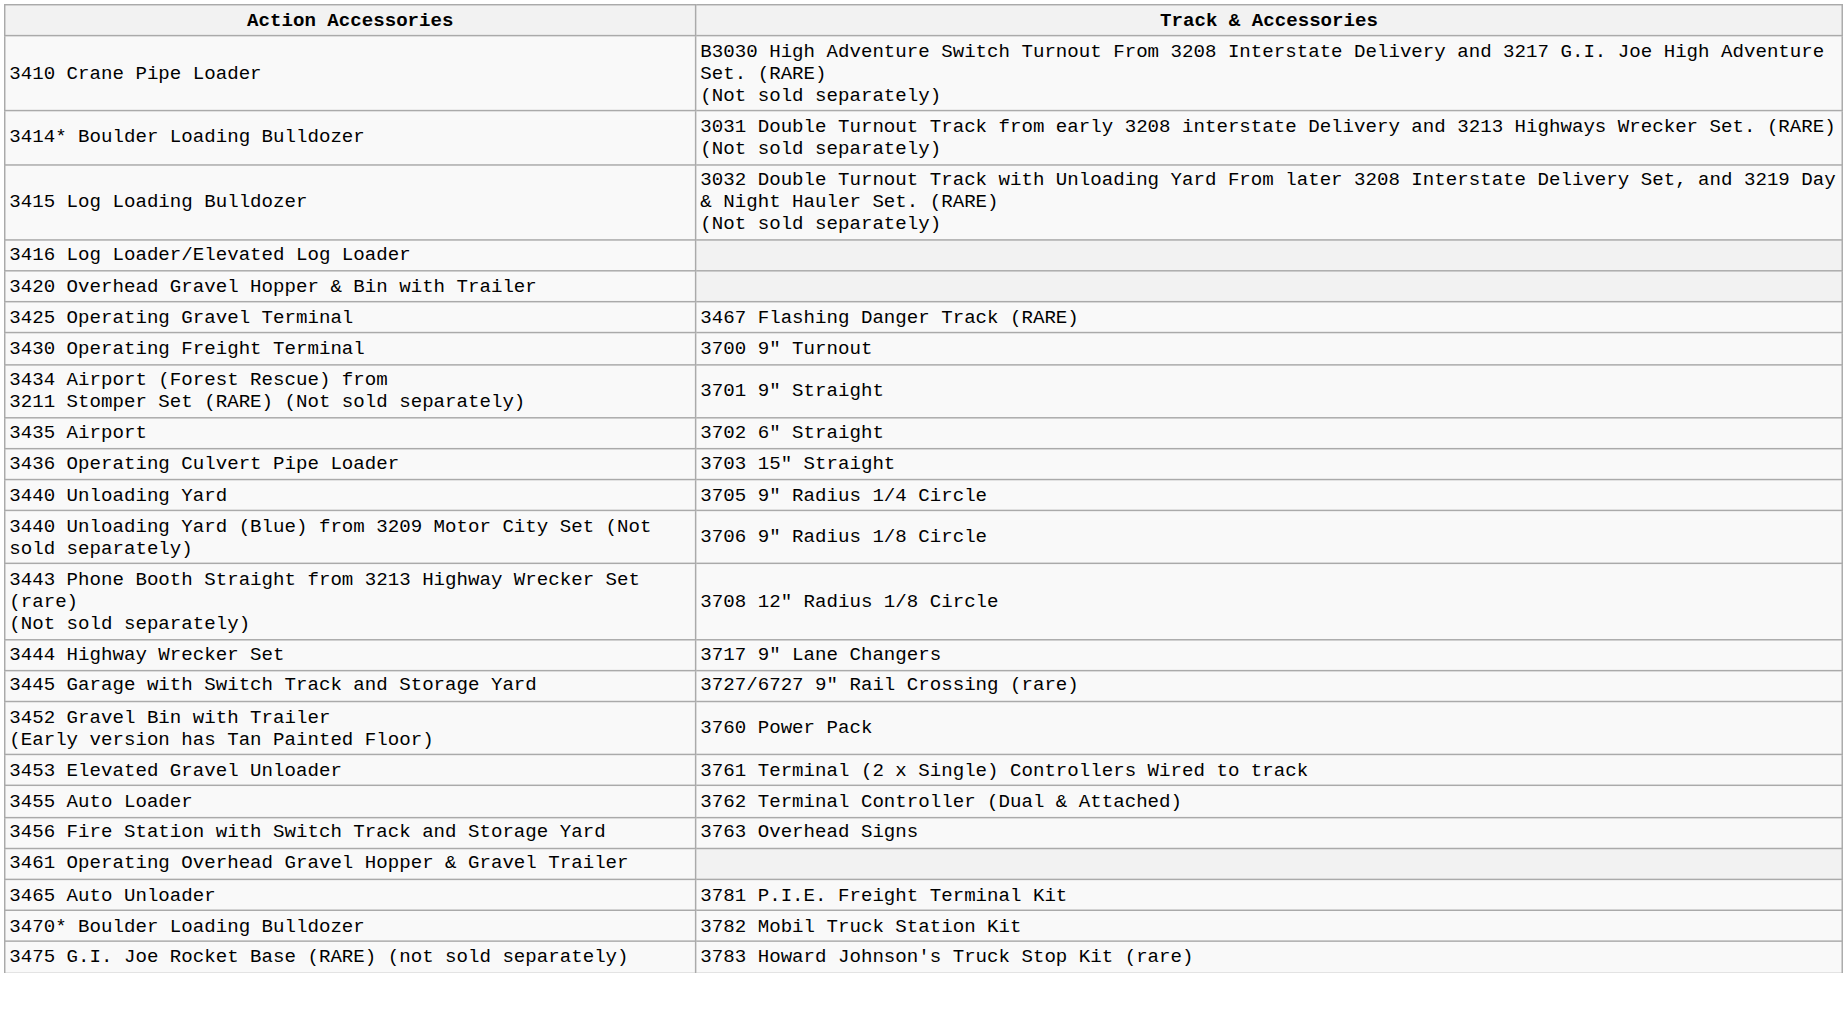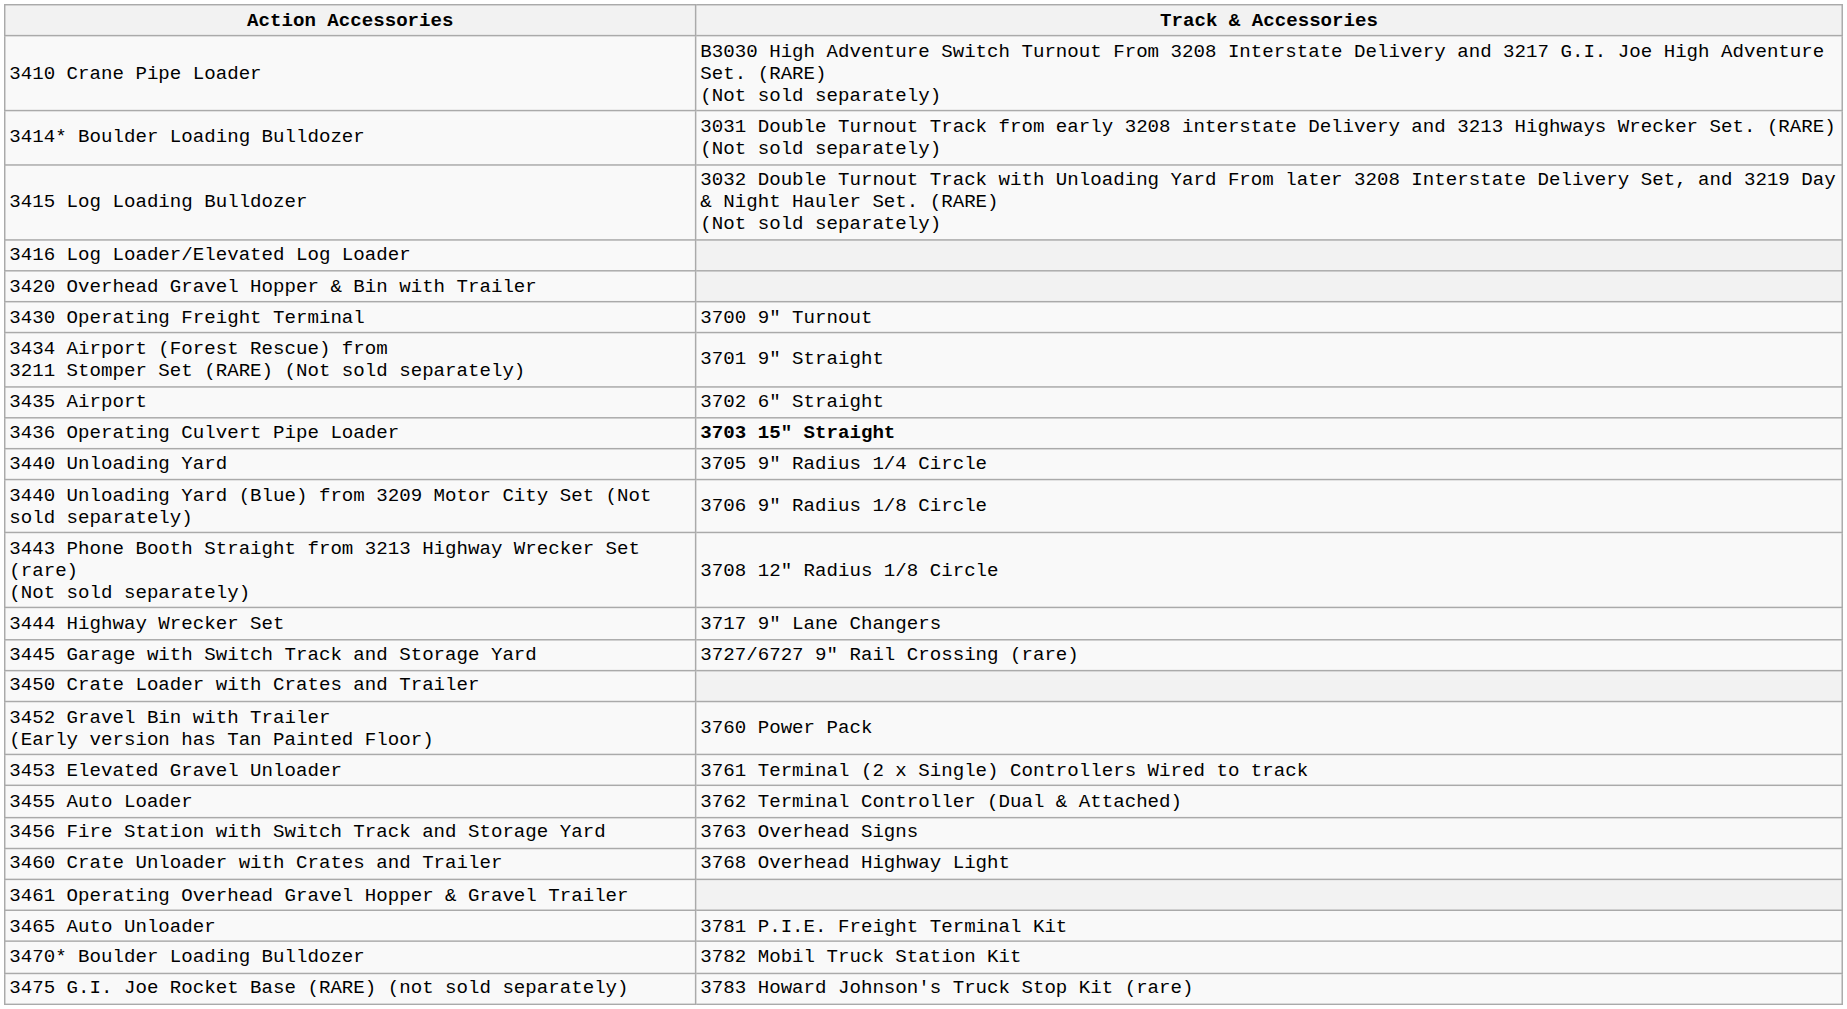- row: 3425 Operating Gravel Terminal | 3467 Flashing Danger Track (RARE)
3436 Operating Culvert Pipe Loader | Track & Accessories: normal -> bold
+ row: 3450 Crate Loader with Crates and Trailer
+ row: 3460 Crate Unloader with Crates and Trailer | 3768 Overhead Highway Light
